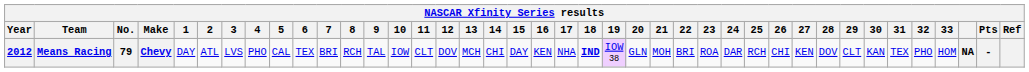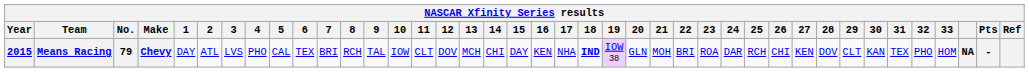Means Racing | Year: 2012 -> 2015
